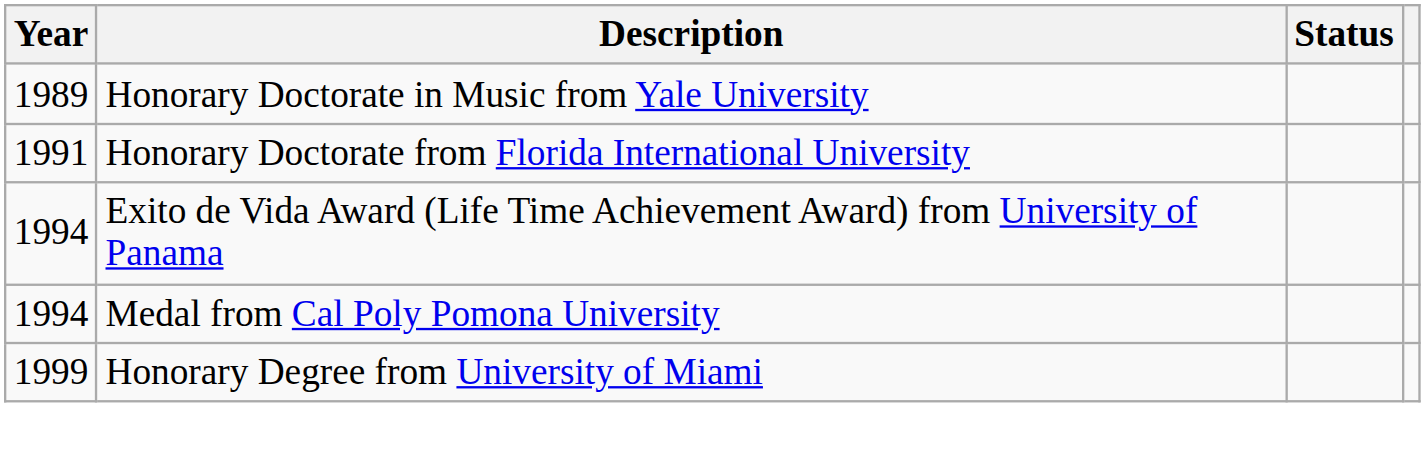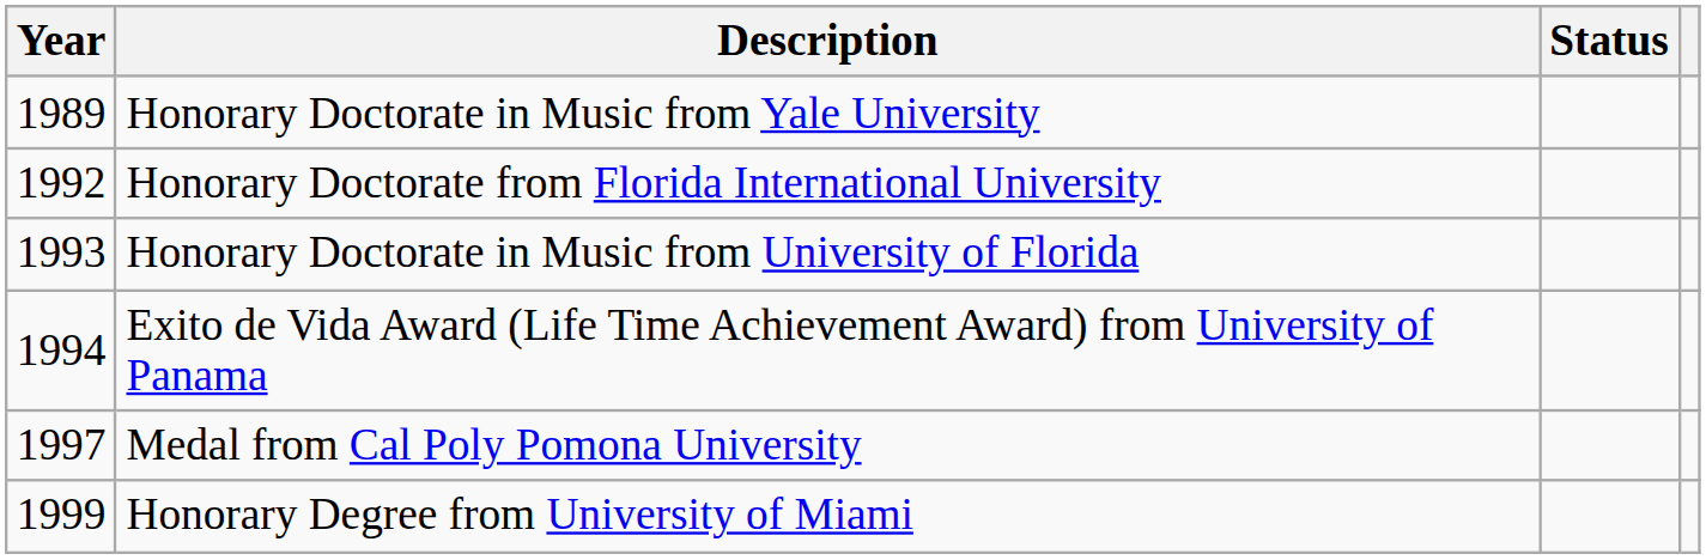Honorary Doctorate from Florida International University | Year: 1991 -> 1992
+ row: 1993 | Honorary Doctorate in Music from University of Florida
Medal from Cal Poly Pomona University | Year: 1994 -> 1997
